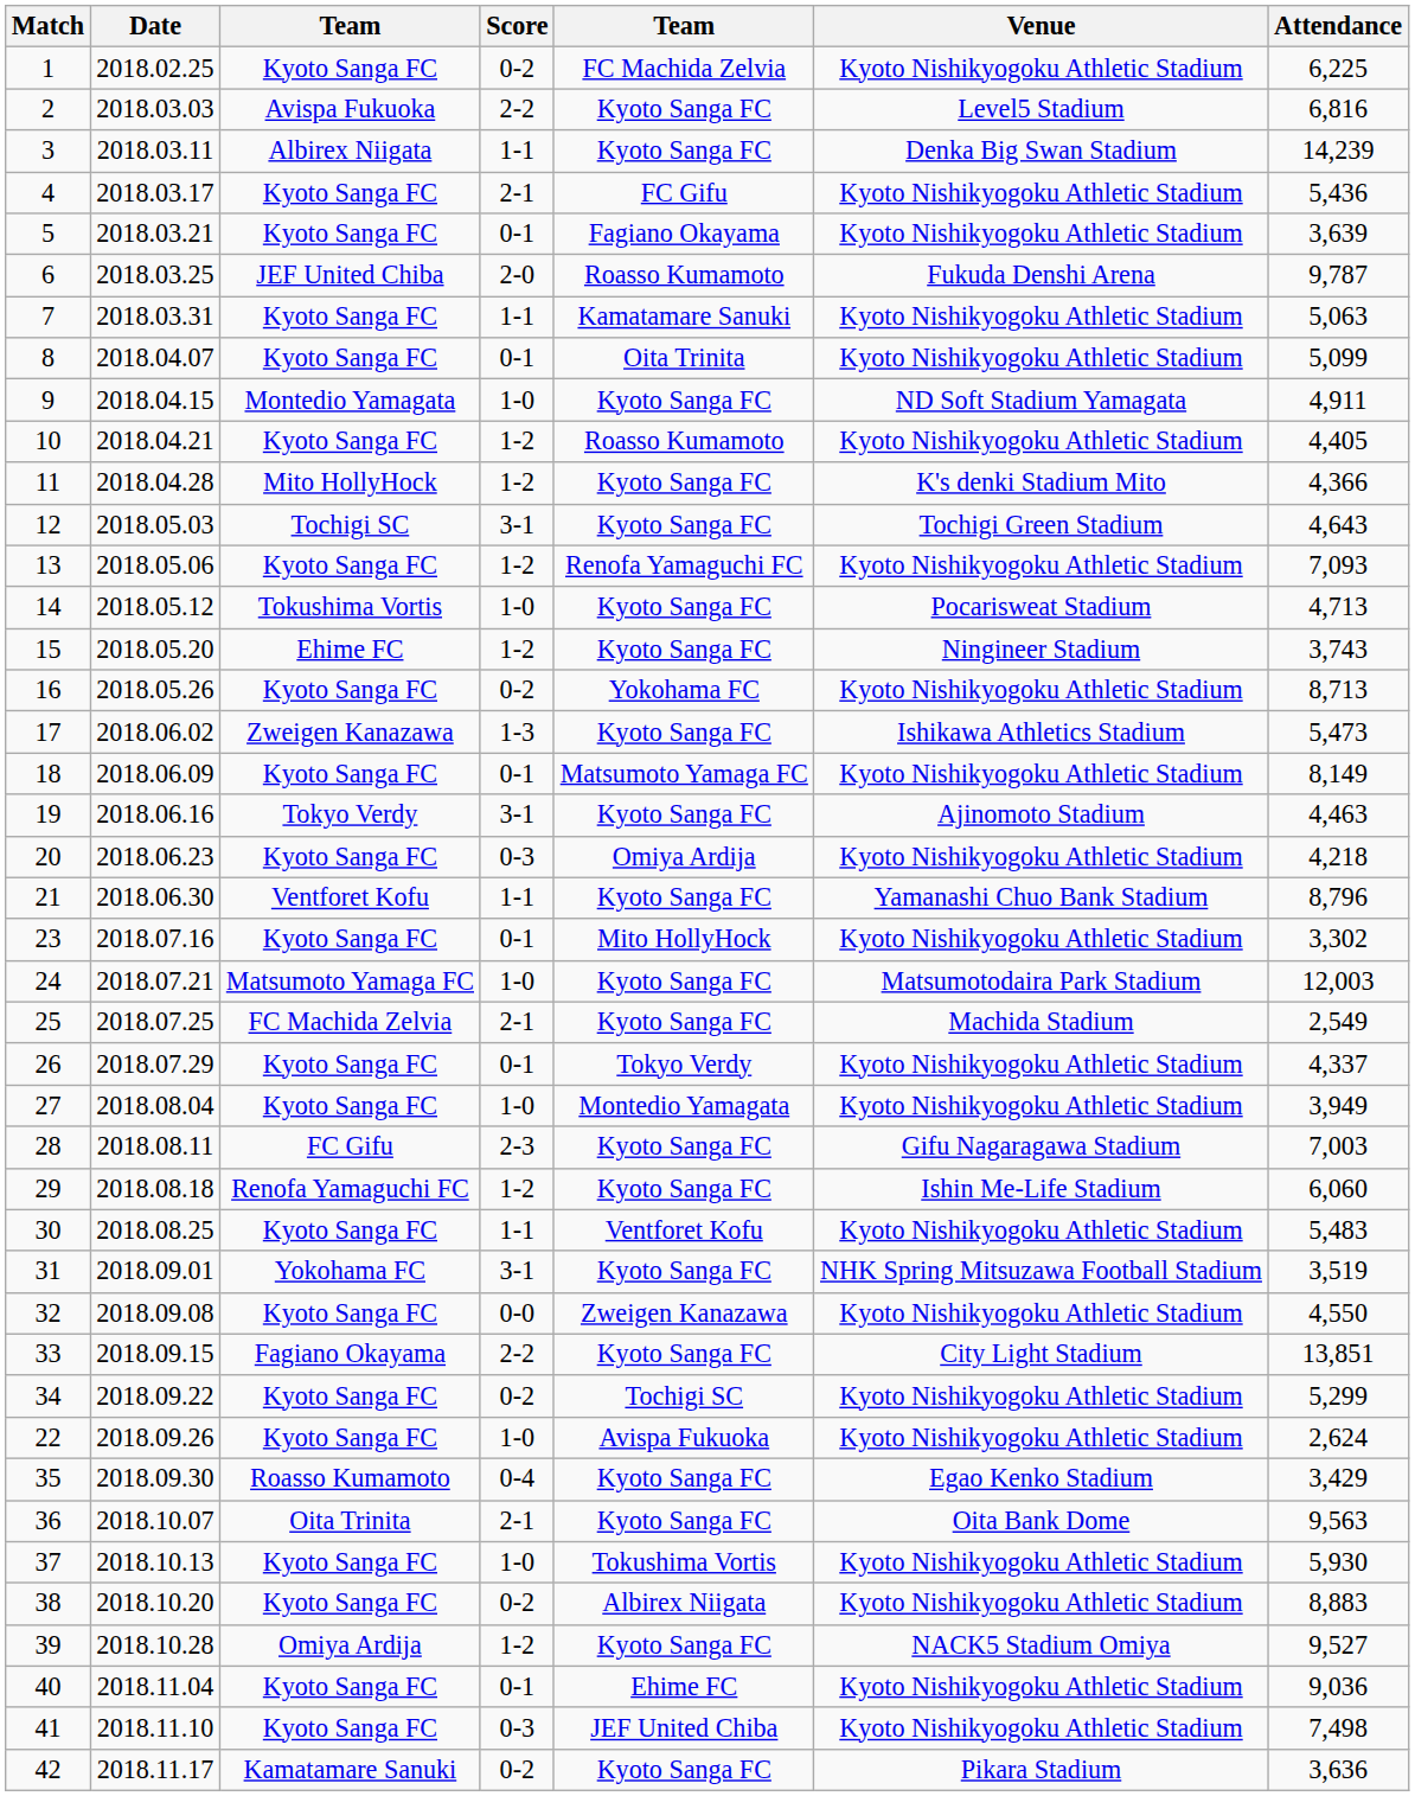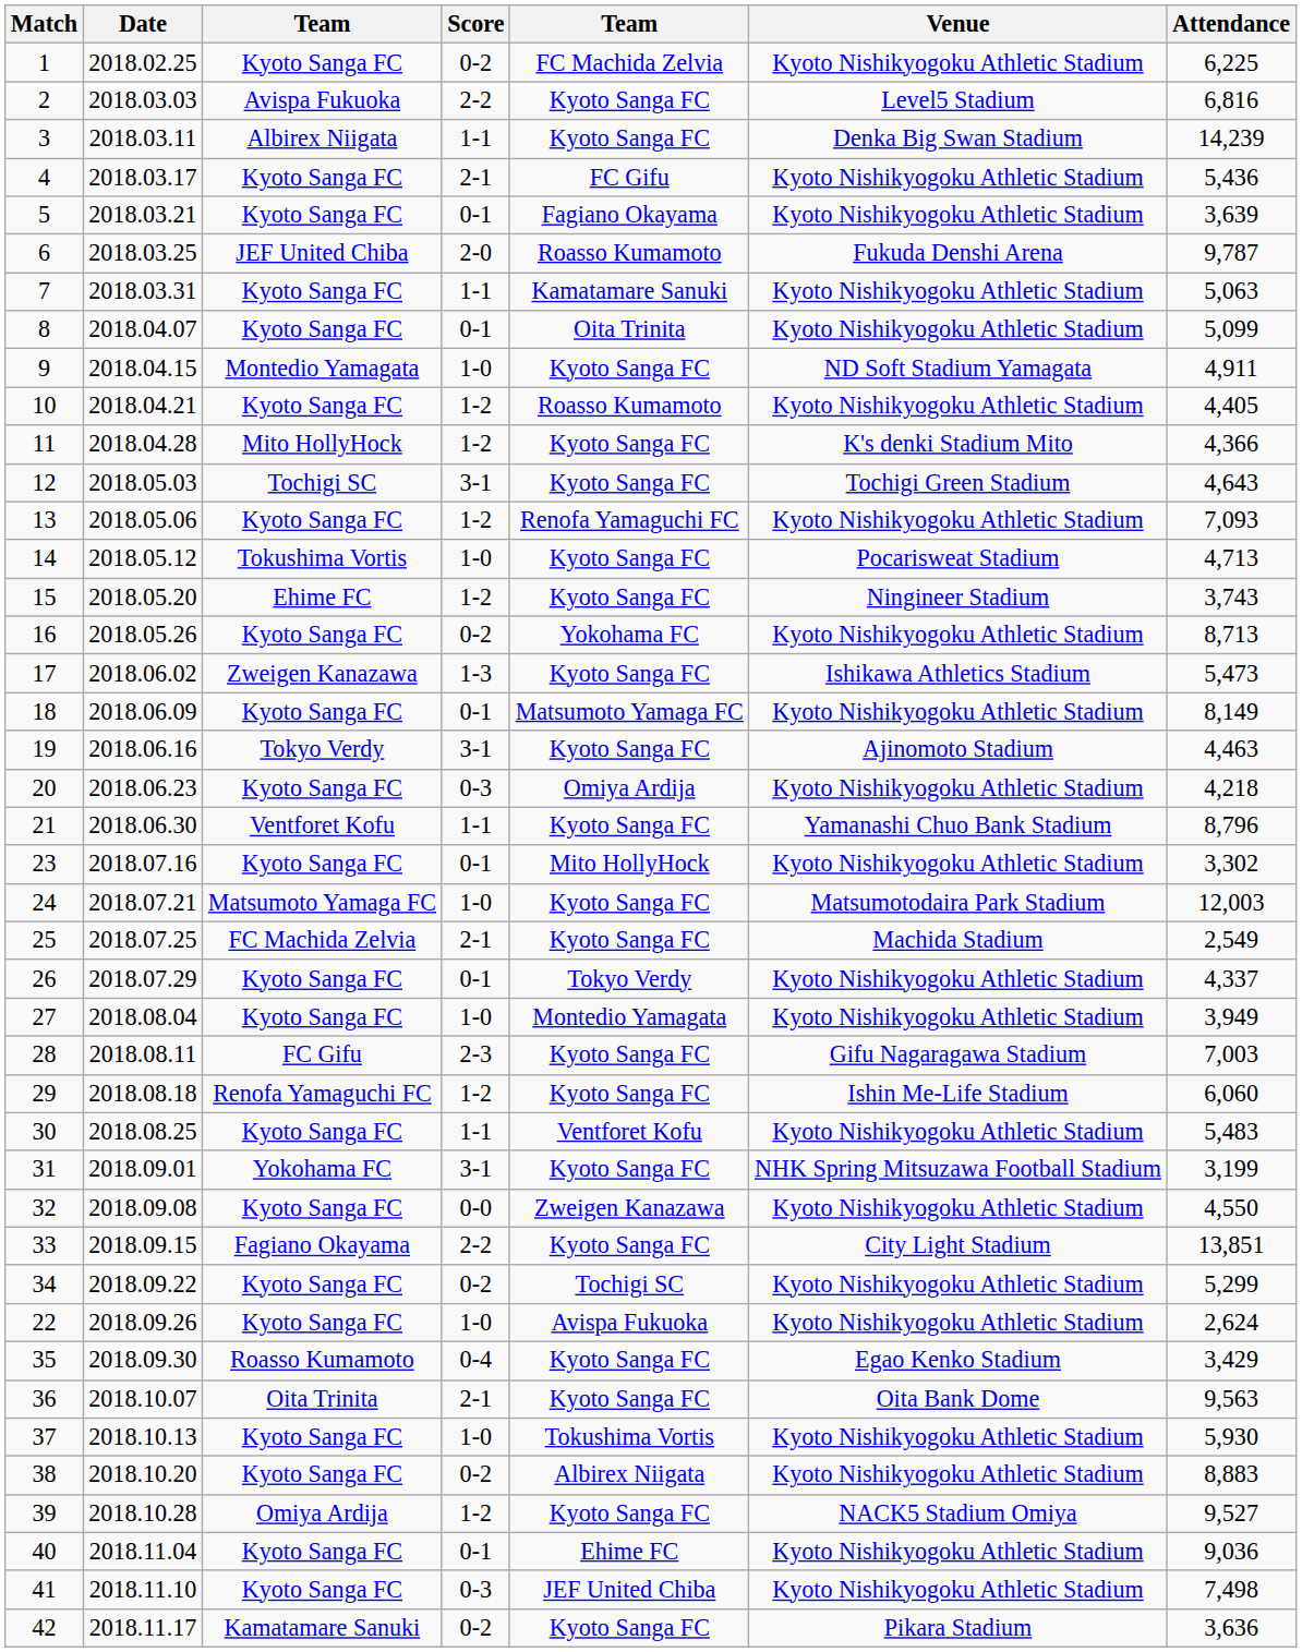31 | Attendance: 3,519 -> 3,199
